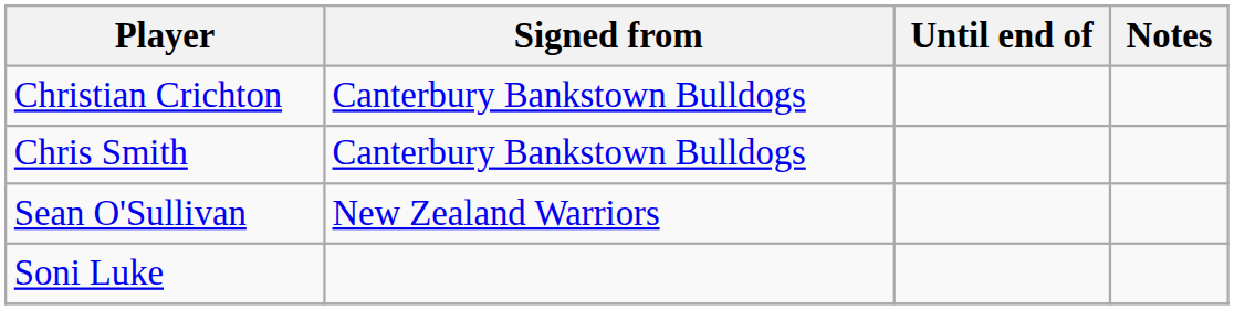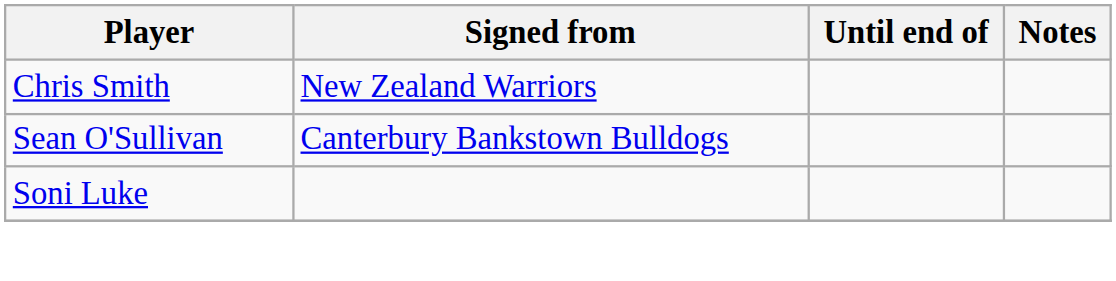- row: Christian Crichton | Canterbury Bankstown Bulldogs
Chris Smith | Signed from: Canterbury Bankstown Bulldogs -> New Zealand Warriors
Sean O'Sullivan | Signed from: New Zealand Warriors -> Canterbury Bankstown Bulldogs
